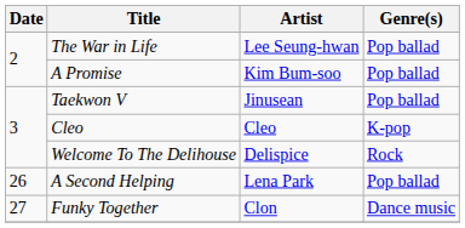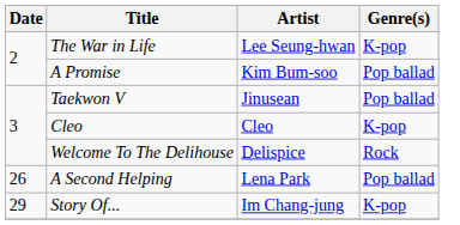The War in Life | Genre(s): Pop ballad -> K-pop
- row: 27 | Funky Together | Clon | Dance music
+ row: 29 | Story Of... | Im Chang-jung | K-pop
